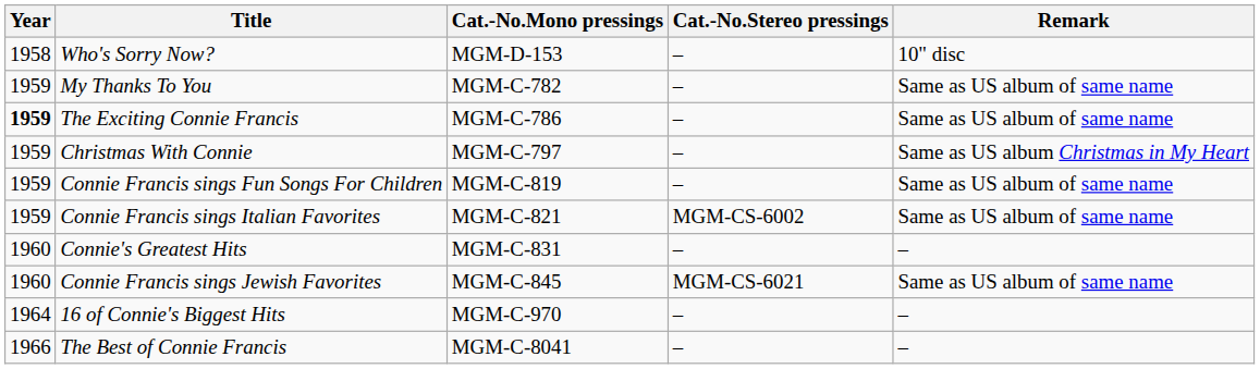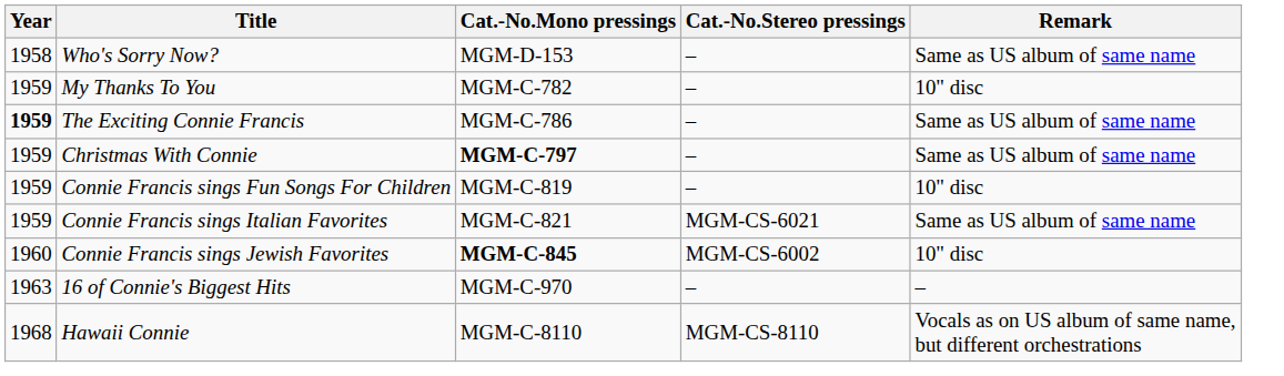Who's Sorry Now? | Remark: 10" disc -> Same as US album of same name
My Thanks To You | Remark: Same as US album of same name -> 10" disc
Christmas With Connie | Cat.-No.Mono pressings: normal -> bold
Christmas With Connie | Remark: Same as US album Christmas in My Heart -> Same as US album of same name
Connie Francis sings Fun Songs For Children | Remark: Same as US album of same name -> 10" disc
Connie Francis sings Italian Favorites | Cat.-No.Stereo pressings: MGM-CS-6002 -> MGM-CS-6021
- row: 1960 | Connie's Greatest Hits | MGM-C-831 | – | –
Connie Francis sings Jewish Favorites | Cat.-No.Mono pressings: normal -> bold
Connie Francis sings Jewish Favorites | Cat.-No.Stereo pressings: MGM-CS-6021 -> MGM-CS-6002
Connie Francis sings Jewish Favorites | Remark: Same as US album of same name -> 10" disc
16 of Connie's Biggest Hits | Year: 1964 -> 1963
- row: 1966 | The Best of Connie Francis | MGM-C-8041 | – | –
+ row: 1968 | Hawaii Connie | MGM-C-8110 | MGM-CS-8110 | Vocals as on US album of same name, but different orchestrations
